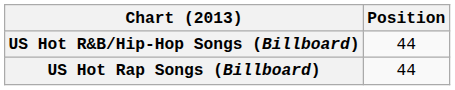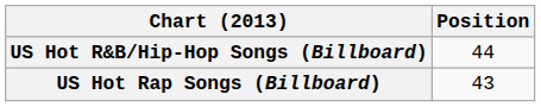US Hot Rap Songs (Billboard) | Position: 44 -> 43
